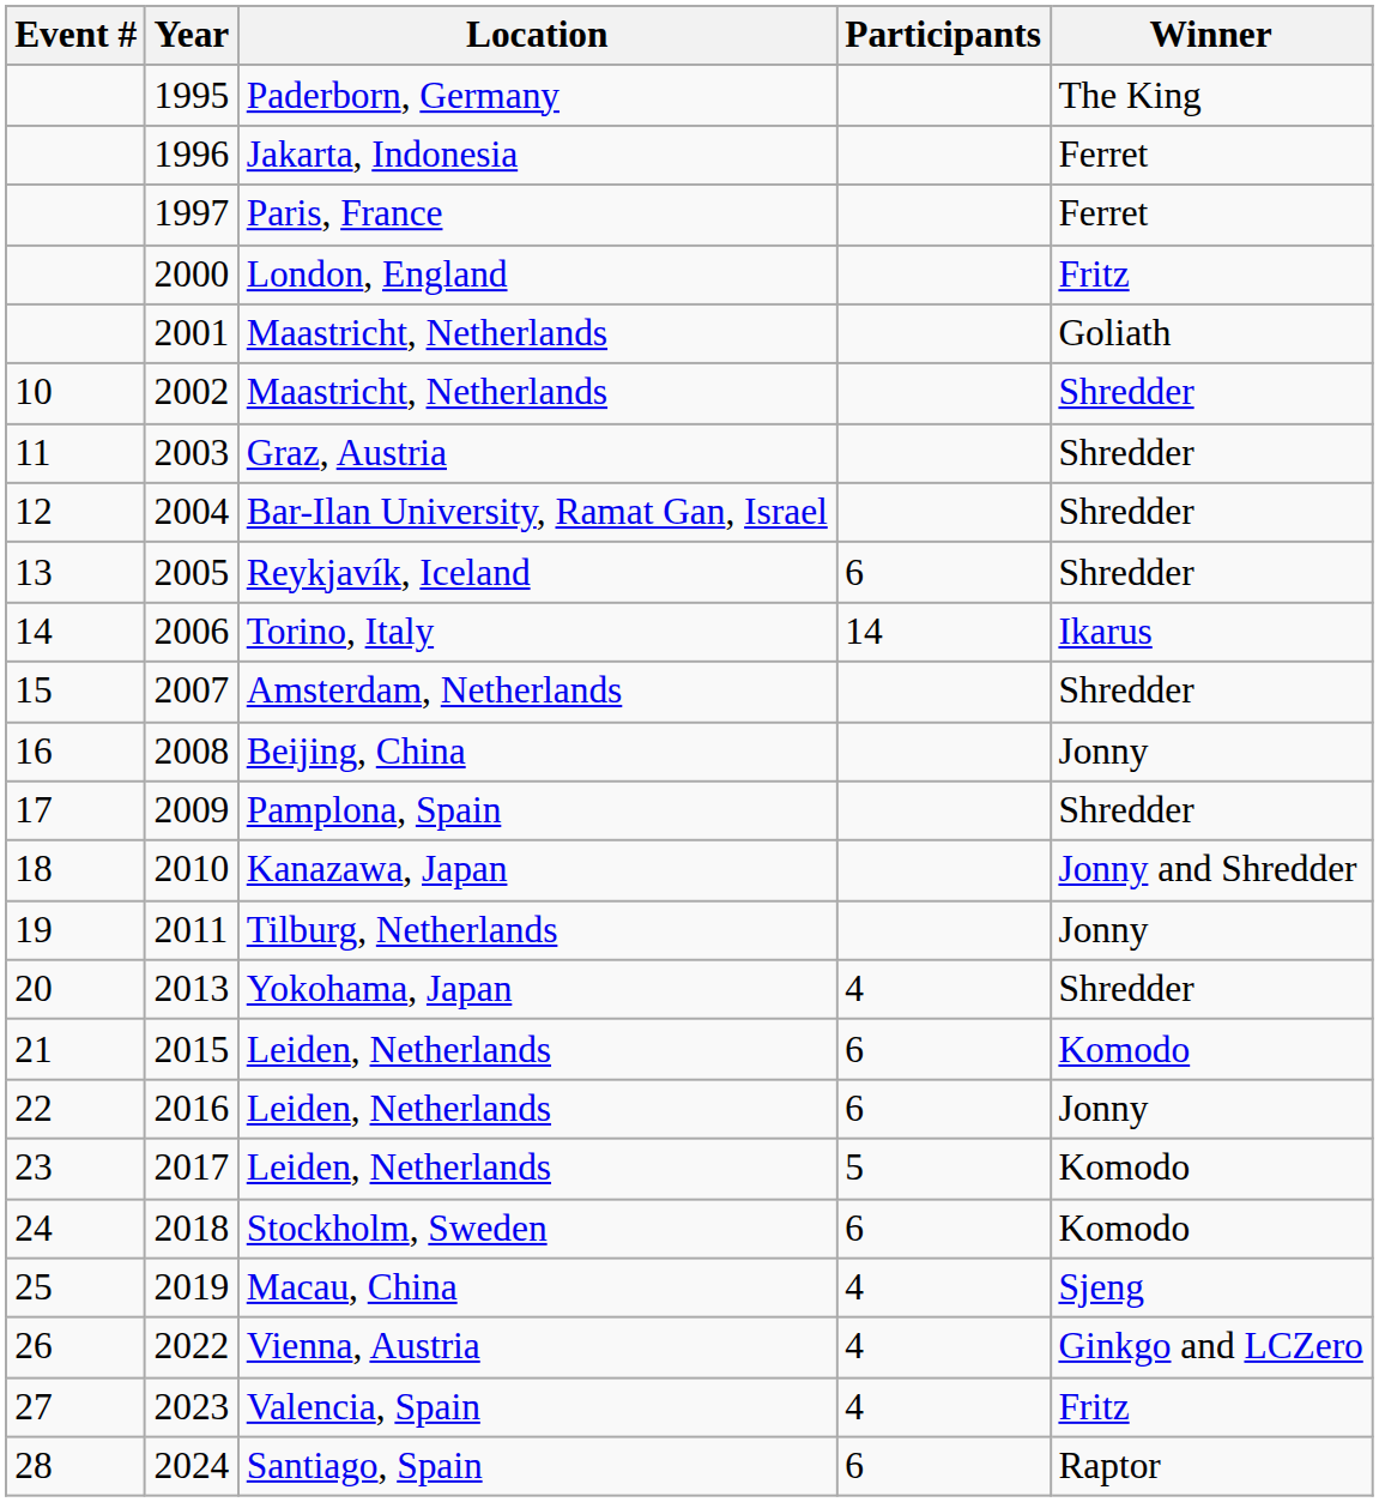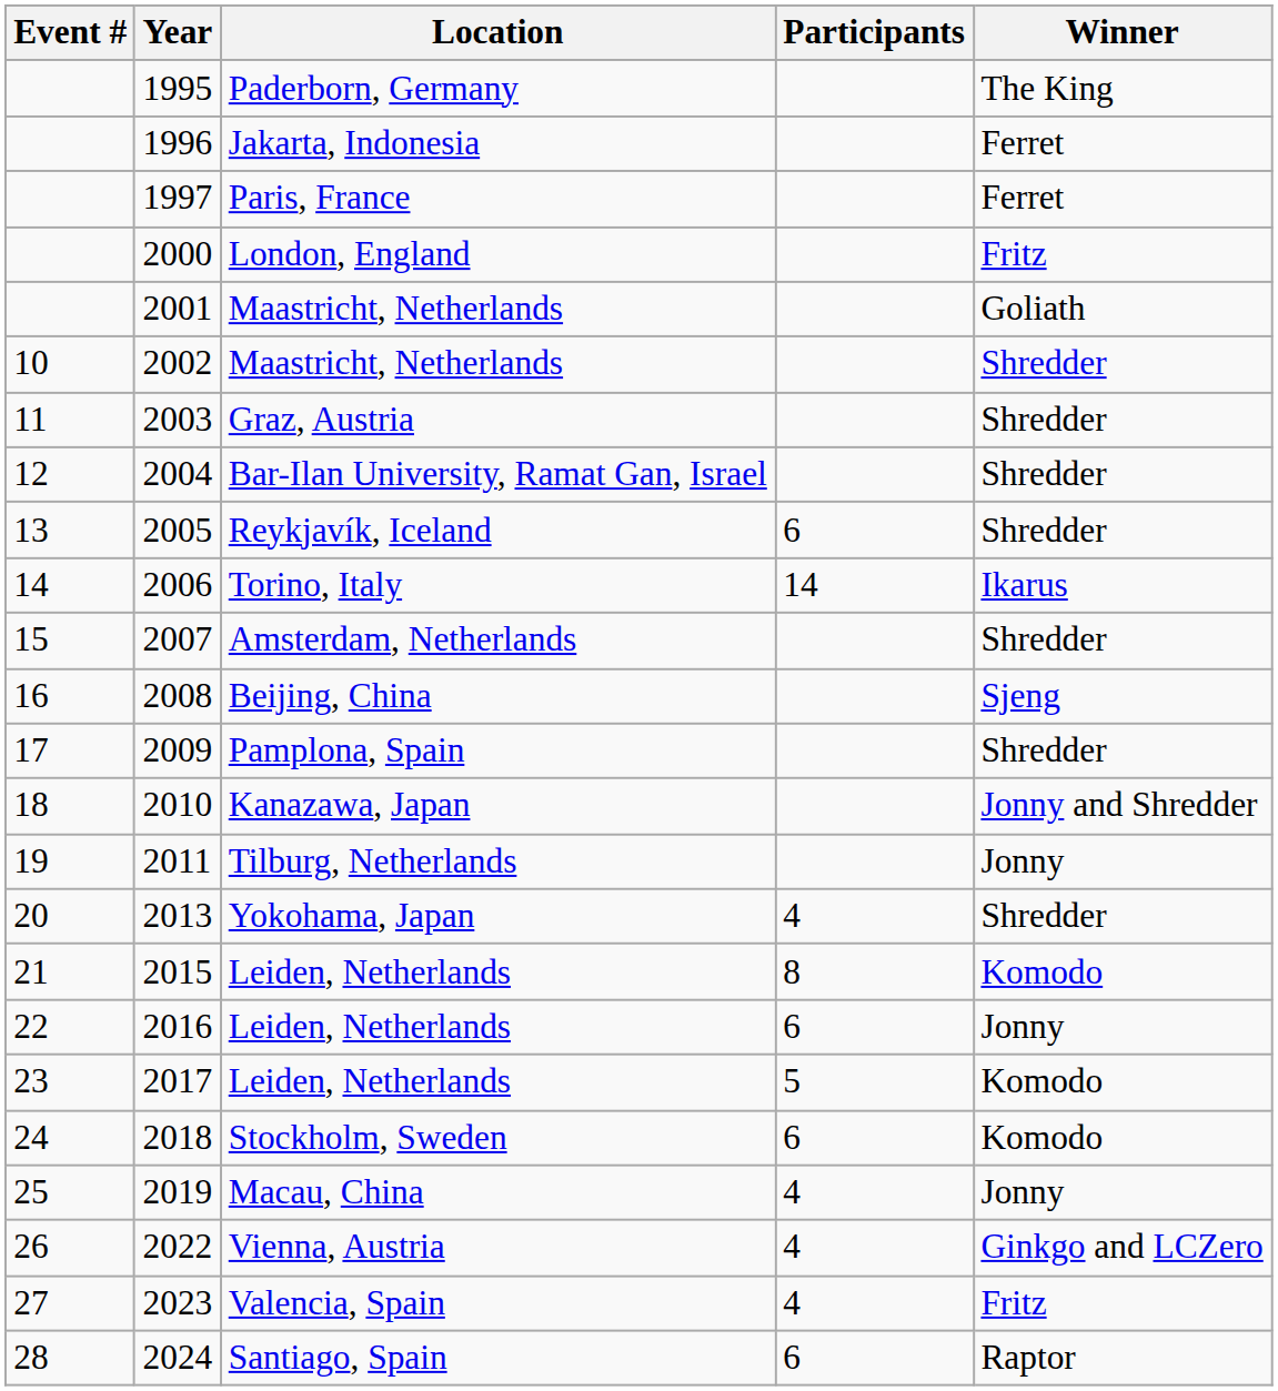2008 | Winner: Jonny -> Sjeng
2015 | Participants: 6 -> 8
2019 | Winner: Sjeng -> Jonny
